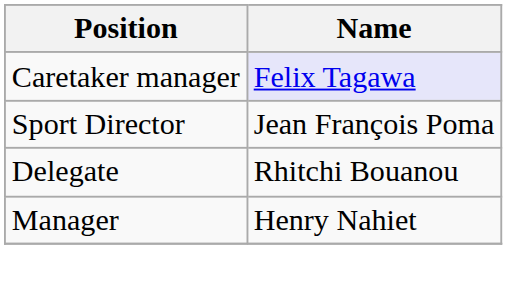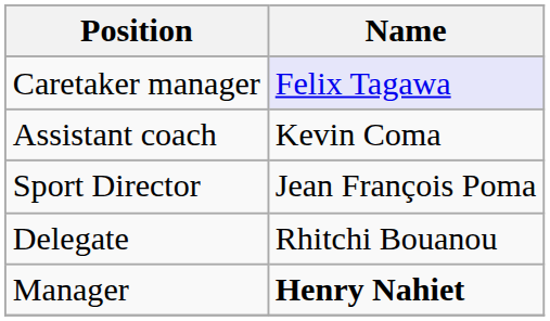+ row: Assistant coach | Kevin Coma
Manager | Name: normal -> bold
